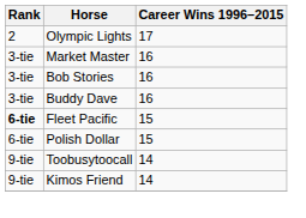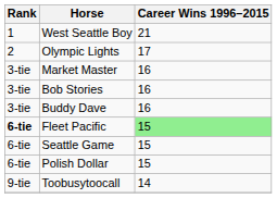+ row: 1 | West Seattle Boy | 21
Fleet Pacific | Career Wins 1996–2015: no background -> lightgreen background
+ row: 6-tie | Seattle Game | 15
- row: 9-tie | Kimos Friend | 14
